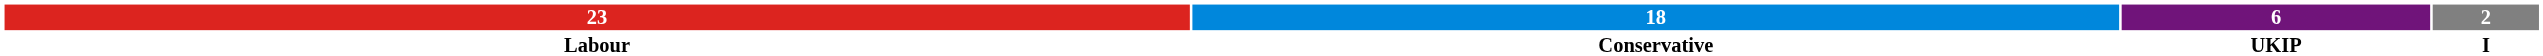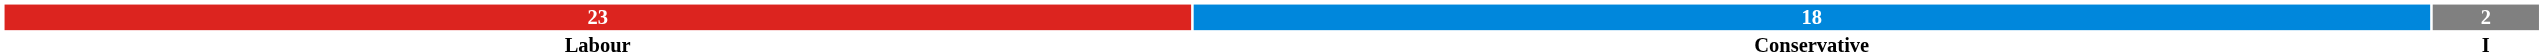- column: 6 | UKIP
